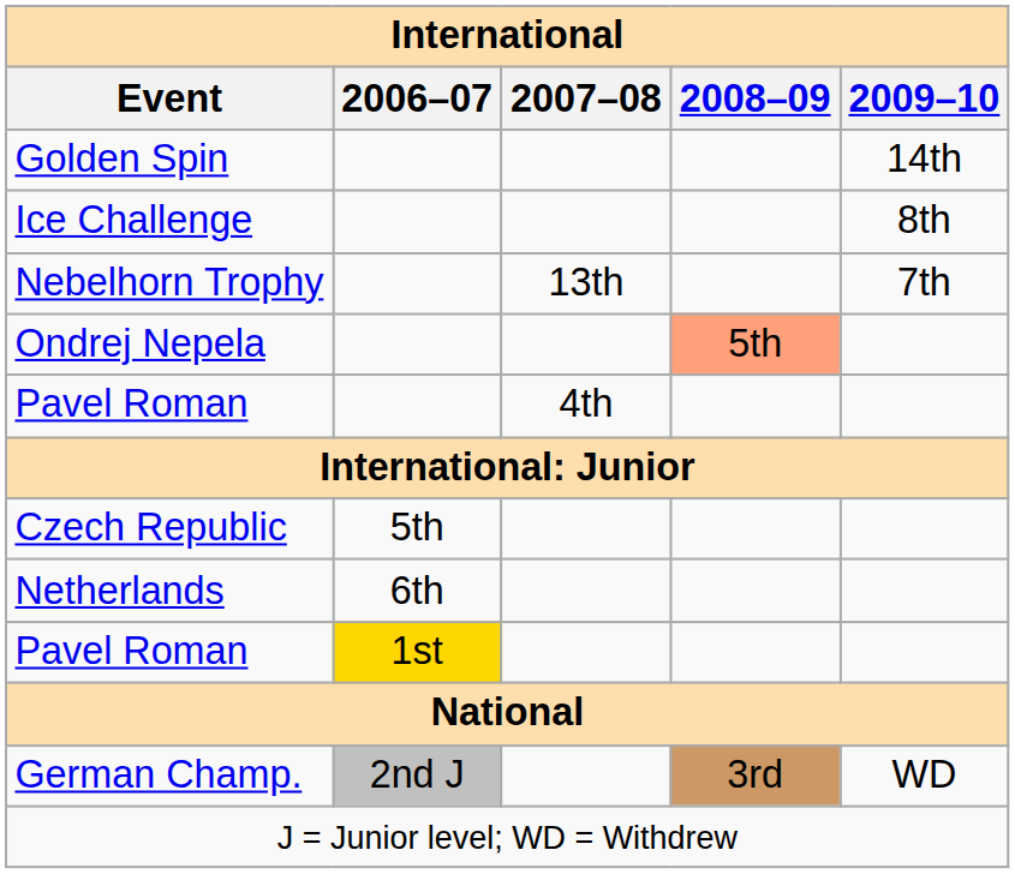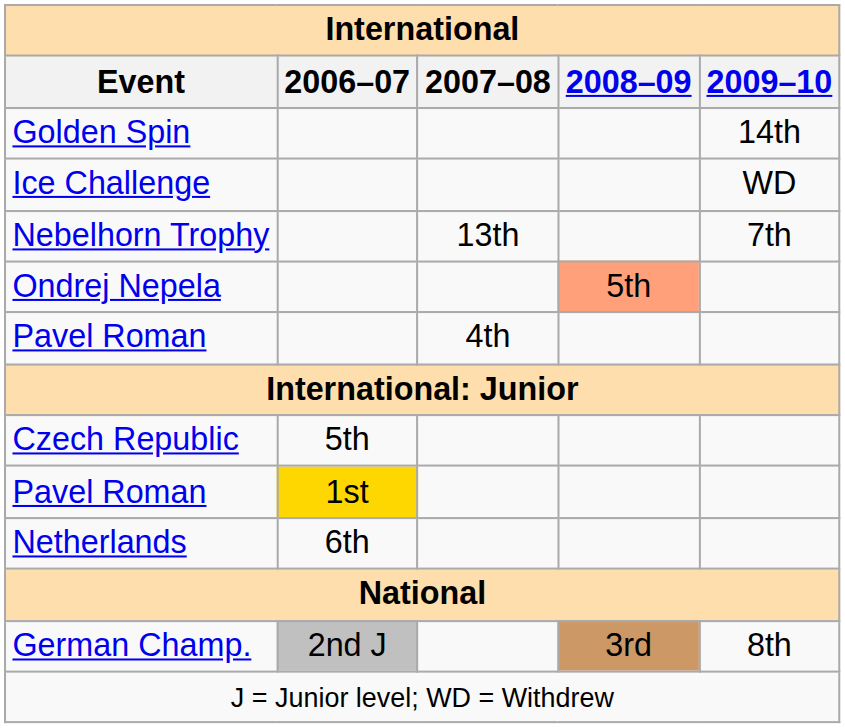Ice Challenge | 2009–10: 8th -> WD
rows swapped: Netherlands <-> Pavel Roman / 1st
German Champ. | 2009–10: WD -> 8th
